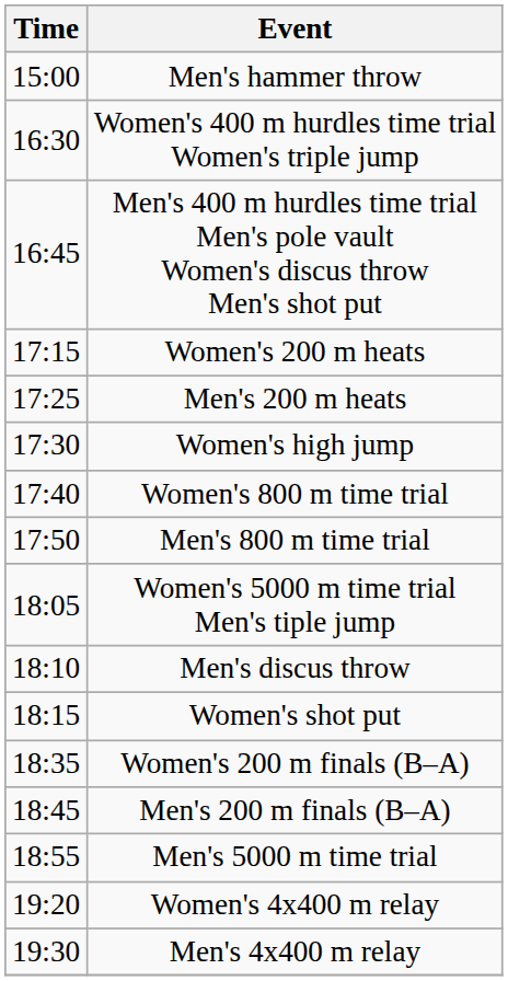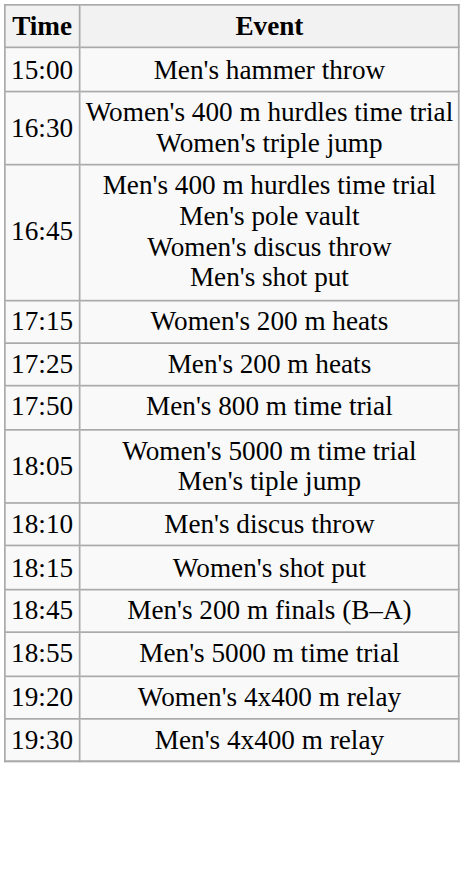- row: 17:30 | Women's high jump
- row: 17:40 | Women's 800 m time trial
- row: 18:35 | Women's 200 m finals (B–A)
